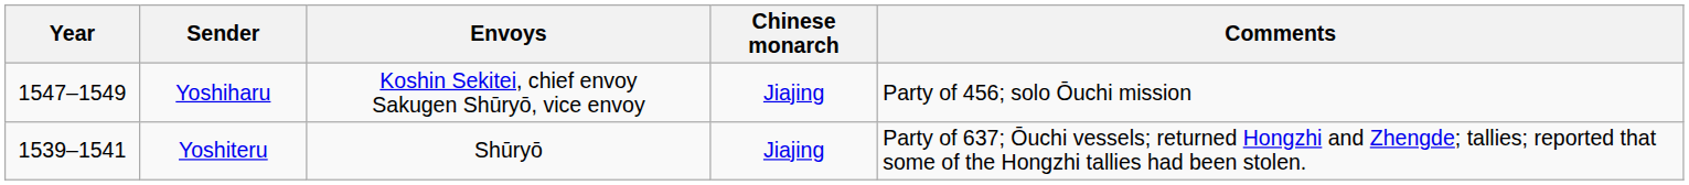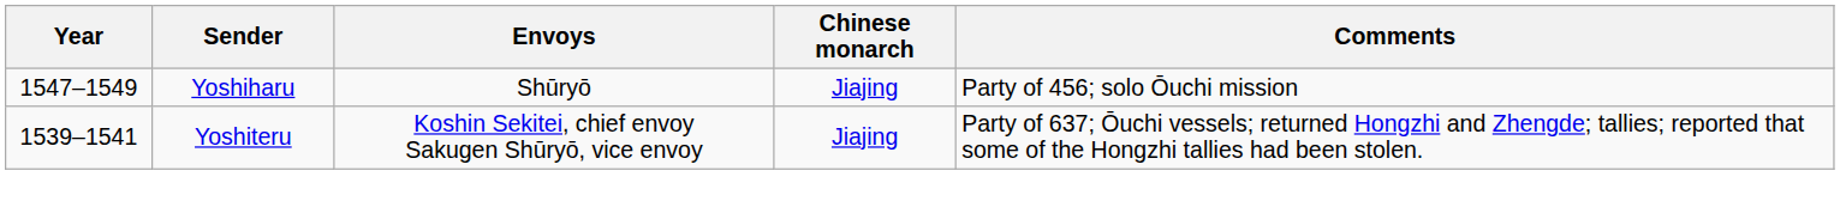Yoshiharu | Envoys: Koshin Sekitei, chief envoy Sakugen Shūryō, vice envoy -> Shūryō
Yoshiteru | Envoys: Shūryō -> Koshin Sekitei, chief envoy Sakugen Shūryō, vice envoy
